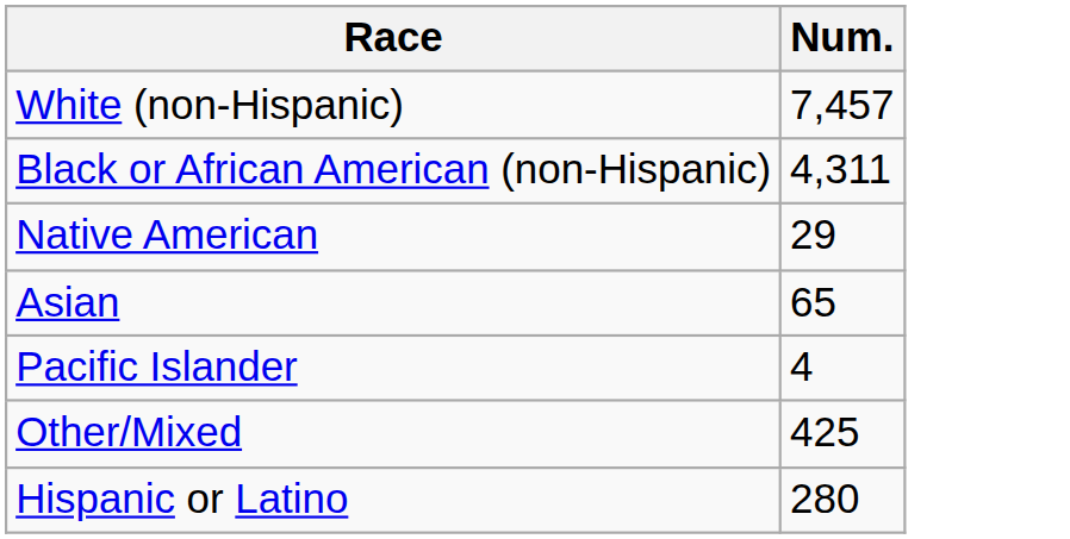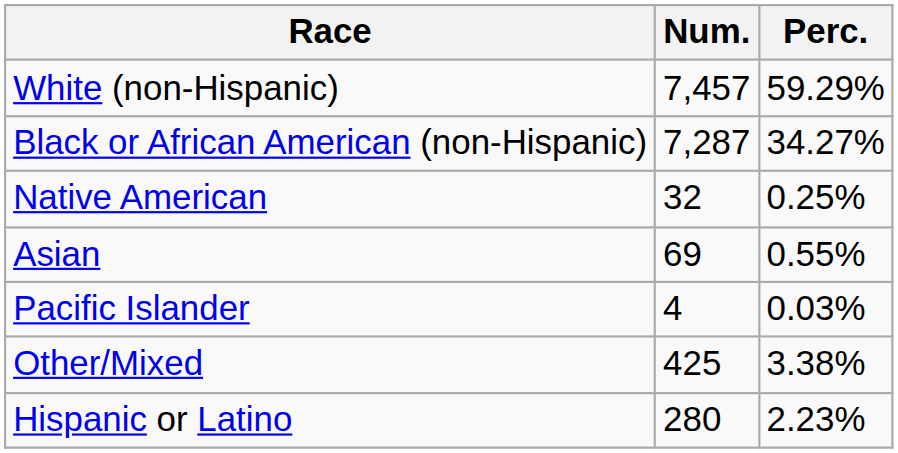+ column: Perc. | 59.29% | 34.27% | 0.25% | 0.55% | 0.03% | 3.38% | 2.23%
Black or African American (non-Hispanic) | Num.: 4,311 -> 7,287
Native American | Num.: 29 -> 32
Asian | Num.: 65 -> 69
